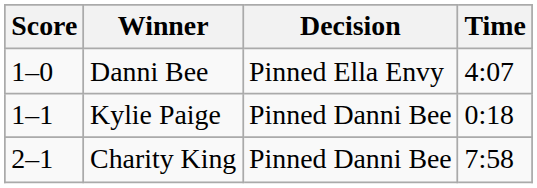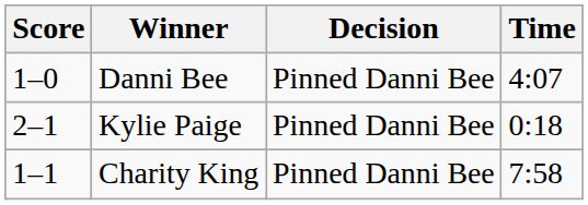Danni Bee | Decision: Pinned Ella Envy -> Pinned Danni Bee
Kylie Paige | Score: 1–1 -> 2–1
Charity King | Score: 2–1 -> 1–1
